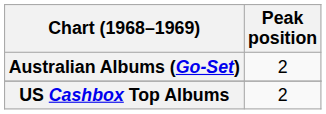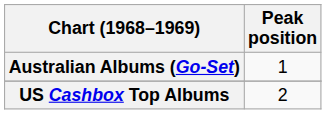Australian Albums (Go-Set) | Peak position: 2 -> 1
